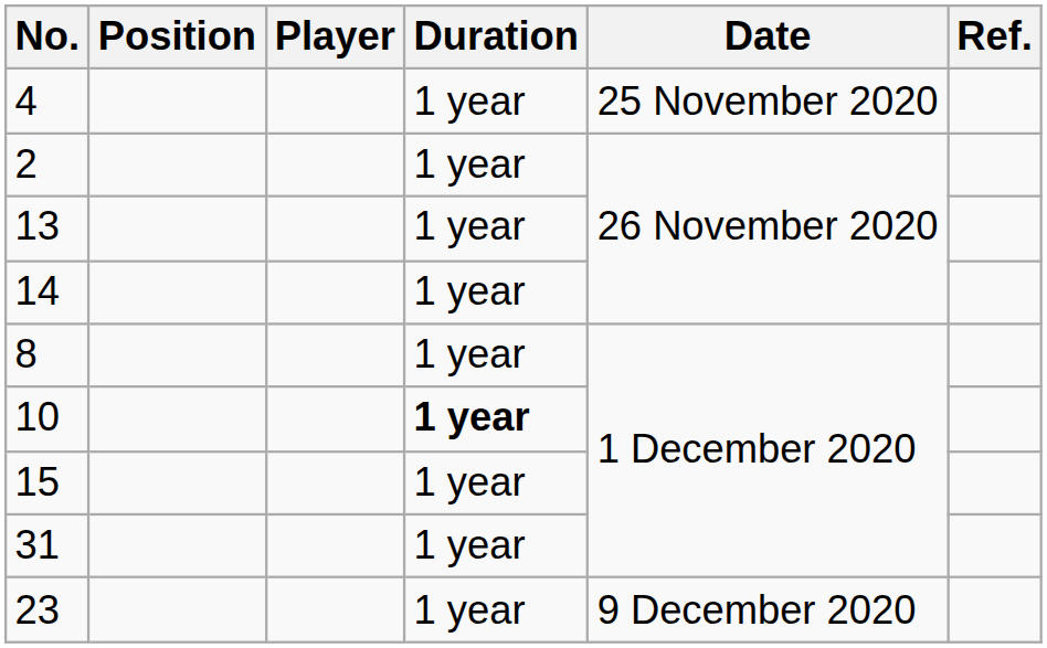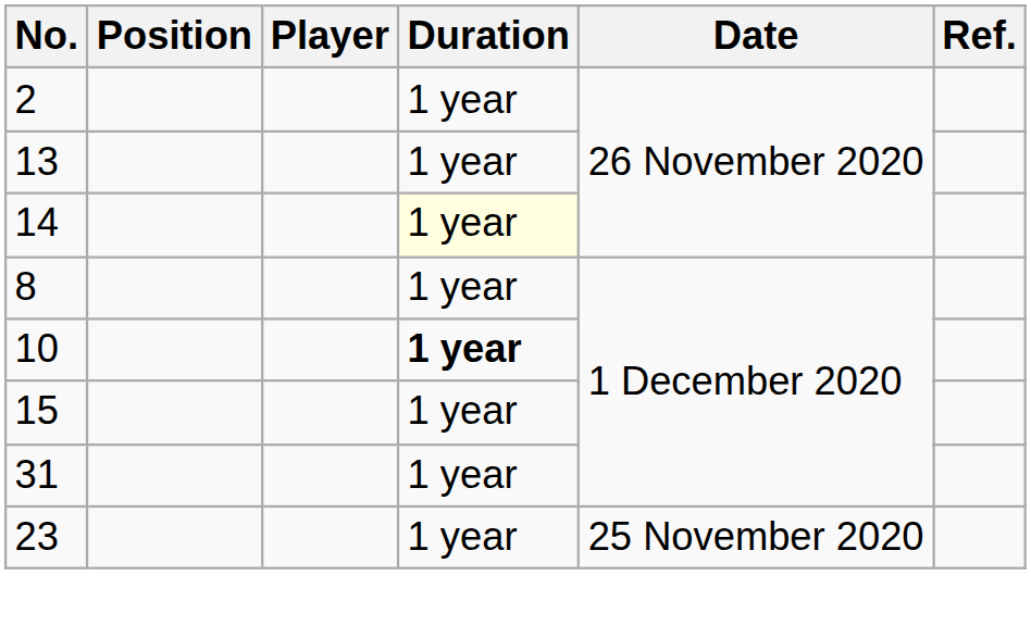- row: 4 | 1 year | 25 November 2020
14 | Duration: no background -> lightyellow background
23 | Date: 9 December 2020 -> 25 November 2020
